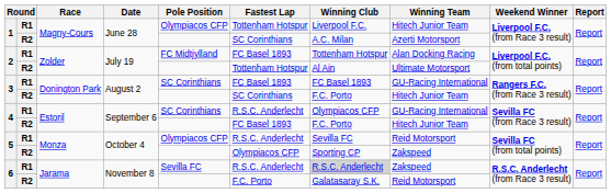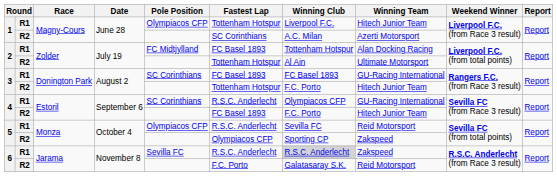3 / R2 | Fastest Lap: SC Corinthians -> Tottenham Hotspur
